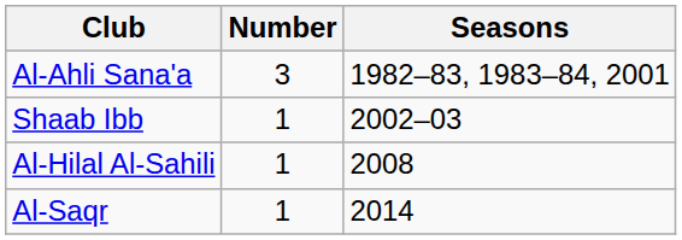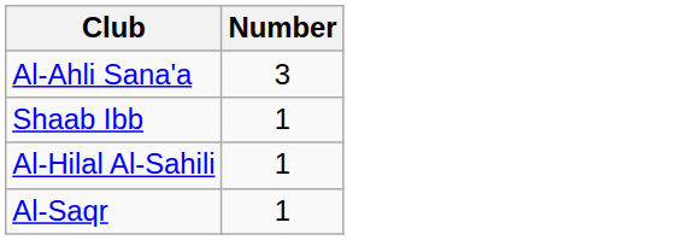- column: Seasons | 1982–83, 1983–84, 2001 | 2002–03 | 2008 | 2014
